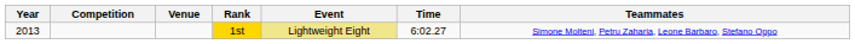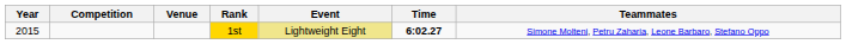1st | Year: 2013 -> 2015
1st | Time: normal -> bold
